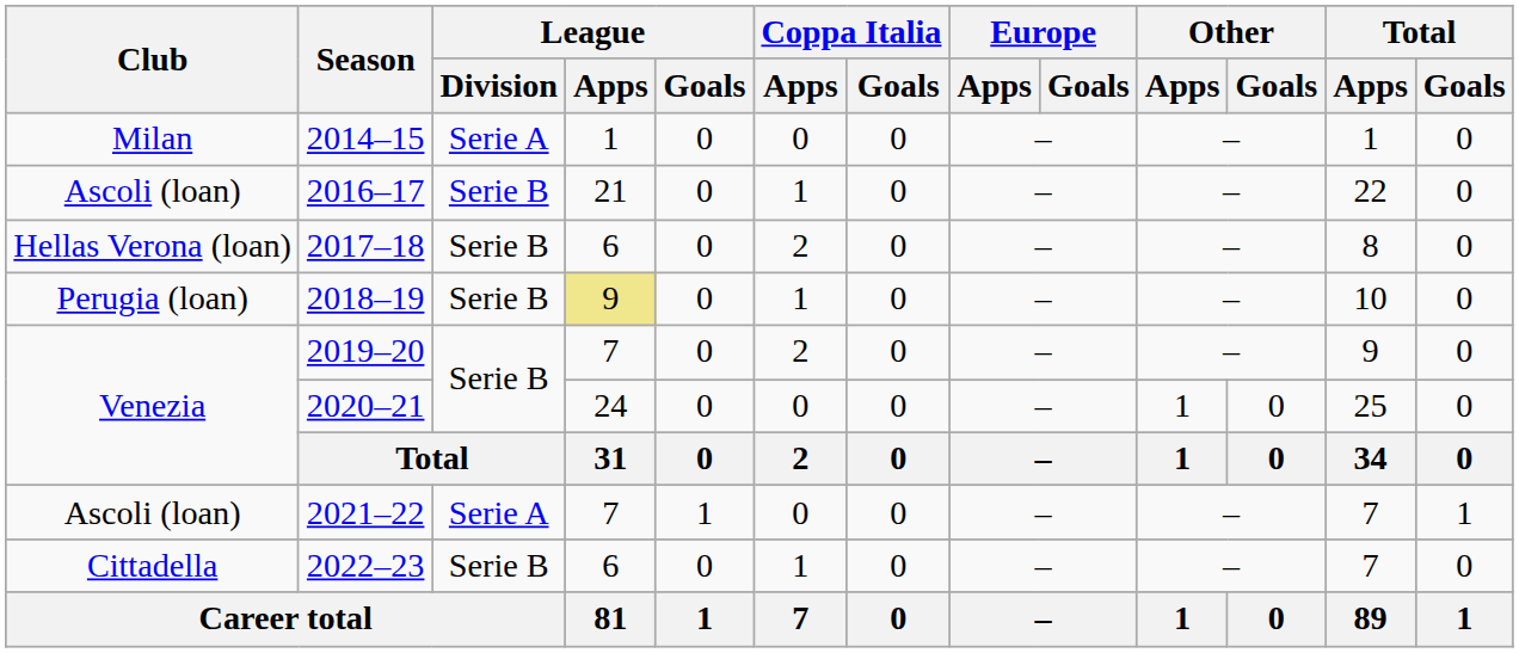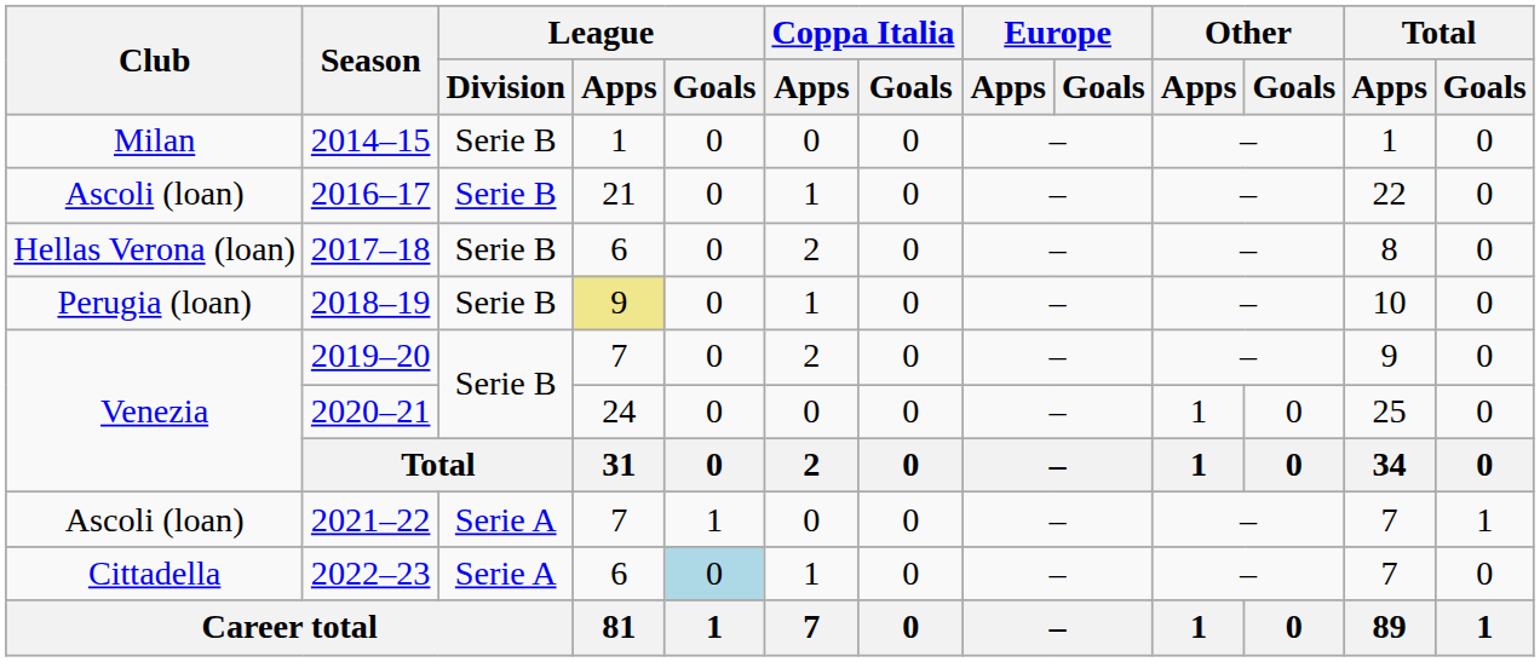2014–15 | League / Division: Serie A -> Serie B
2022–23 | League / Division: Serie B -> Serie A
2022–23 | League / Goals: no background -> lightblue background
